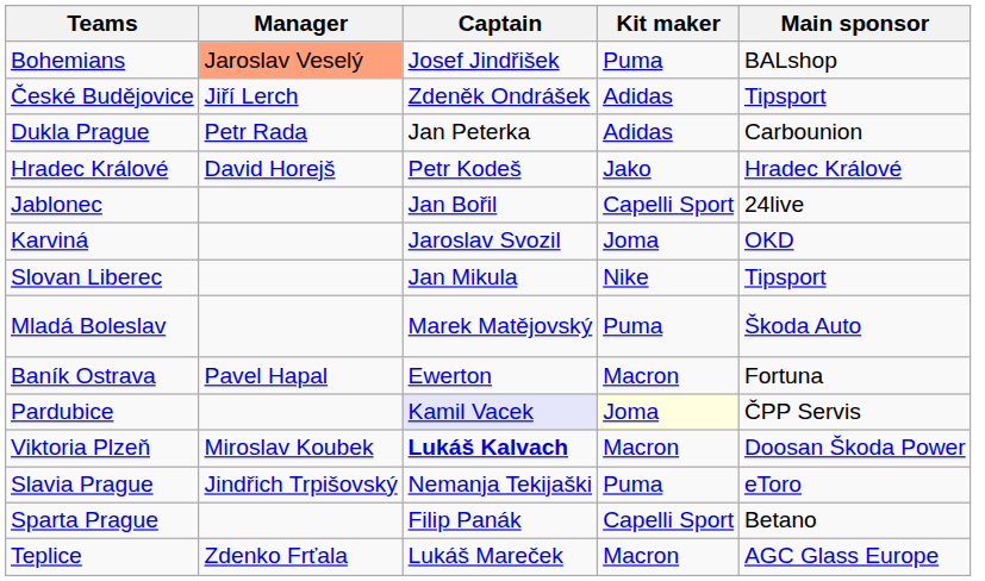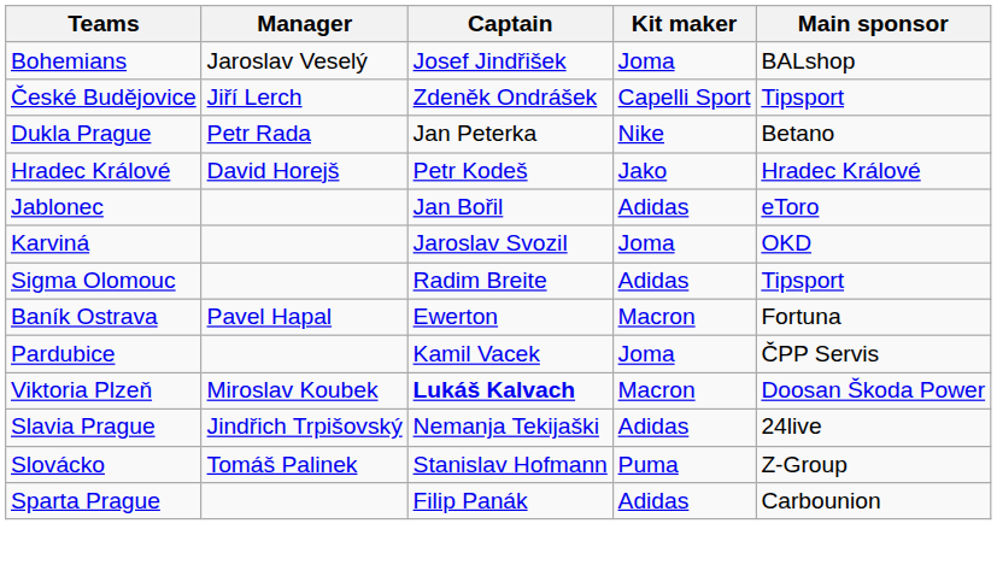Bohemians | Manager: lightsalmon background -> no background
Bohemians | Kit maker: Puma -> Joma
České Budějovice | Kit maker: Adidas -> Capelli Sport
Dukla Prague | Kit maker: Adidas -> Nike
Dukla Prague | Main sponsor: Carbounion -> Betano
Jablonec | Kit maker: Capelli Sport -> Adidas
Jablonec | Main sponsor: 24live -> eToro
- row: Slovan Liberec | Jan Mikula | Nike | Tipsport
- row: Mladá Boleslav | Marek Matějovský | Puma | Škoda Auto
+ row: Sigma Olomouc | Radim Breite | Adidas | Tipsport
Pardubice | Captain: lavender background -> no background
Pardubice | Kit maker: lightyellow background -> no background
Slavia Prague | Kit maker: Puma -> Adidas
Slavia Prague | Main sponsor: eToro -> 24live
+ row: Slovácko | Tomáš Palinek | Stanislav Hofmann | Puma | Z-Group
Sparta Prague | Kit maker: Capelli Sport -> Adidas
Sparta Prague | Main sponsor: Betano -> Carbounion
- row: Teplice | Zdenko Frťala | Lukáš Mareček | Macron | AGC Glass Europe
